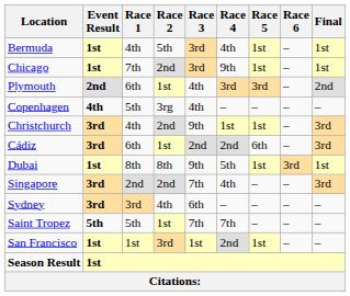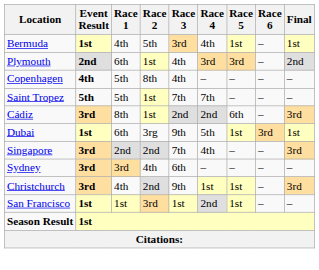- row: Chicago | 1st | 7th | 2nd | 3rd | 9th | 1st | – | 1st
Copenhagen | Race 2: 3rg -> 8th
rows swapped: Saint Tropez <-> Christchurch
Cádiz | Race 1: 6th -> 8th
Dubai | Race 1: 8th -> 6th
Dubai | Race 2: 8th -> 3rg
